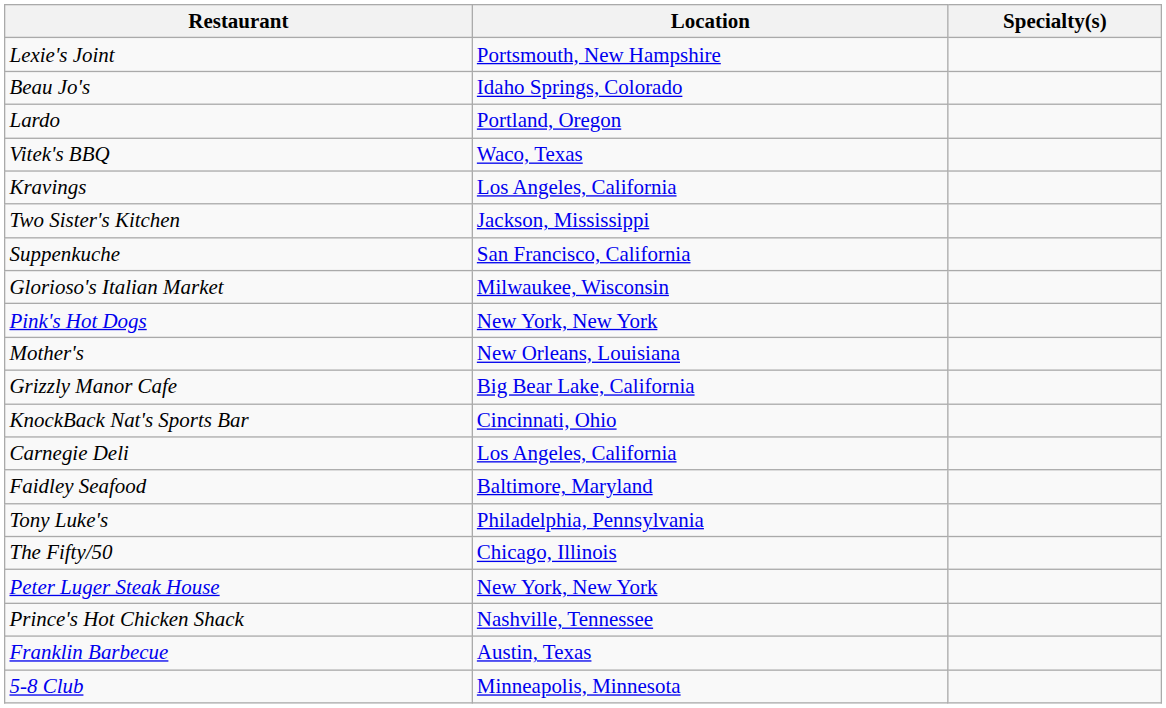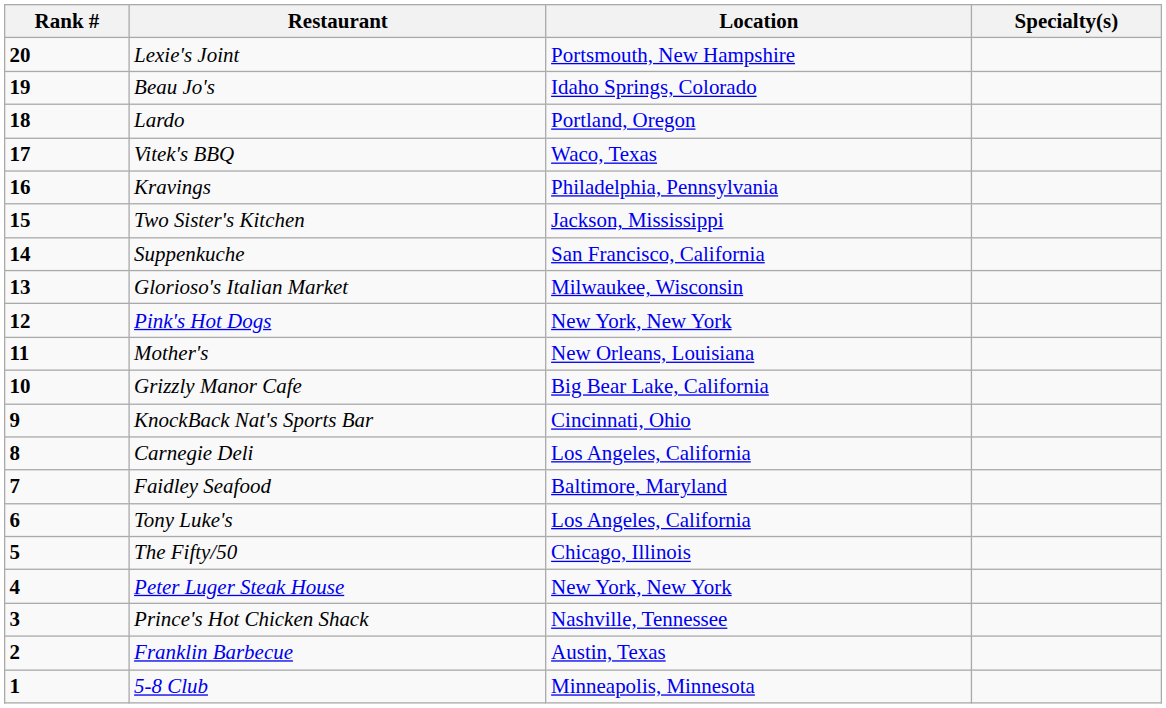+ column: Rank # | 20 | 19 | 18 | 17 | 16 | 15 | 14 | 13 | 12 | 11 | 10 | 9 | 8 | 7 | 6 | 5 | 4 | 3 | 2 | 1
Kravings | Location: Los Angeles, California -> Philadelphia, Pennsylvania
Tony Luke's | Location: Philadelphia, Pennsylvania -> Los Angeles, California
